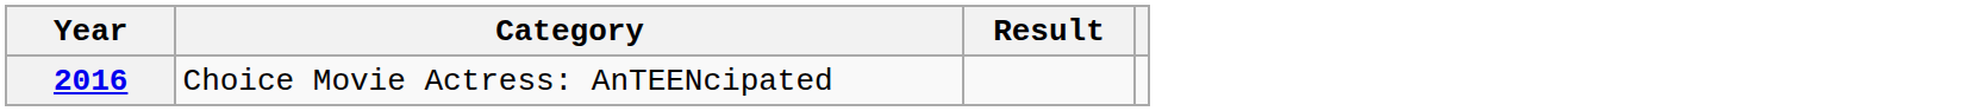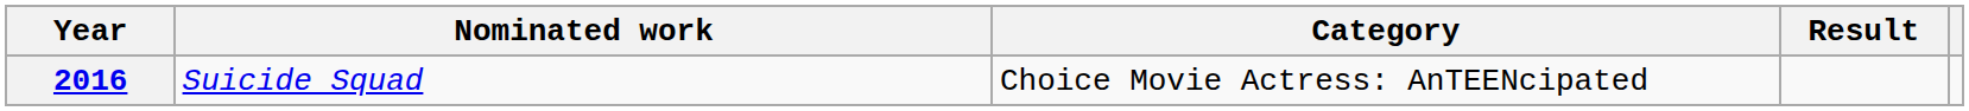+ column: Nominated work | Suicide Squad
